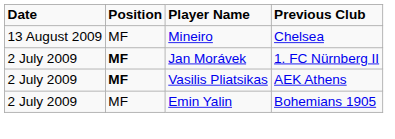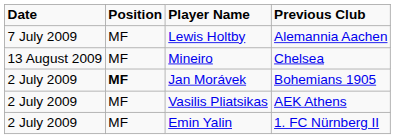+ row: 7 July 2009 | MF | Lewis Holtby | Alemannia Aachen
Jan Morávek | Previous Club: 1. FC Nürnberg II -> Bohemians 1905
Vasilis Pliatsikas | Position: bold -> normal
Emin Yalin | Previous Club: Bohemians 1905 -> 1. FC Nürnberg II
